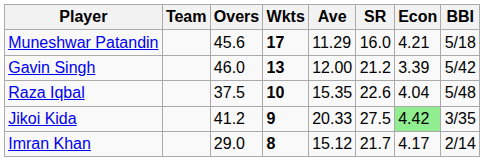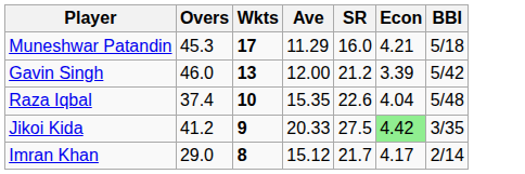- column: Team
Muneshwar Patandin | Overs: 45.6 -> 45.3
Raza Iqbal | Overs: 37.5 -> 37.4
